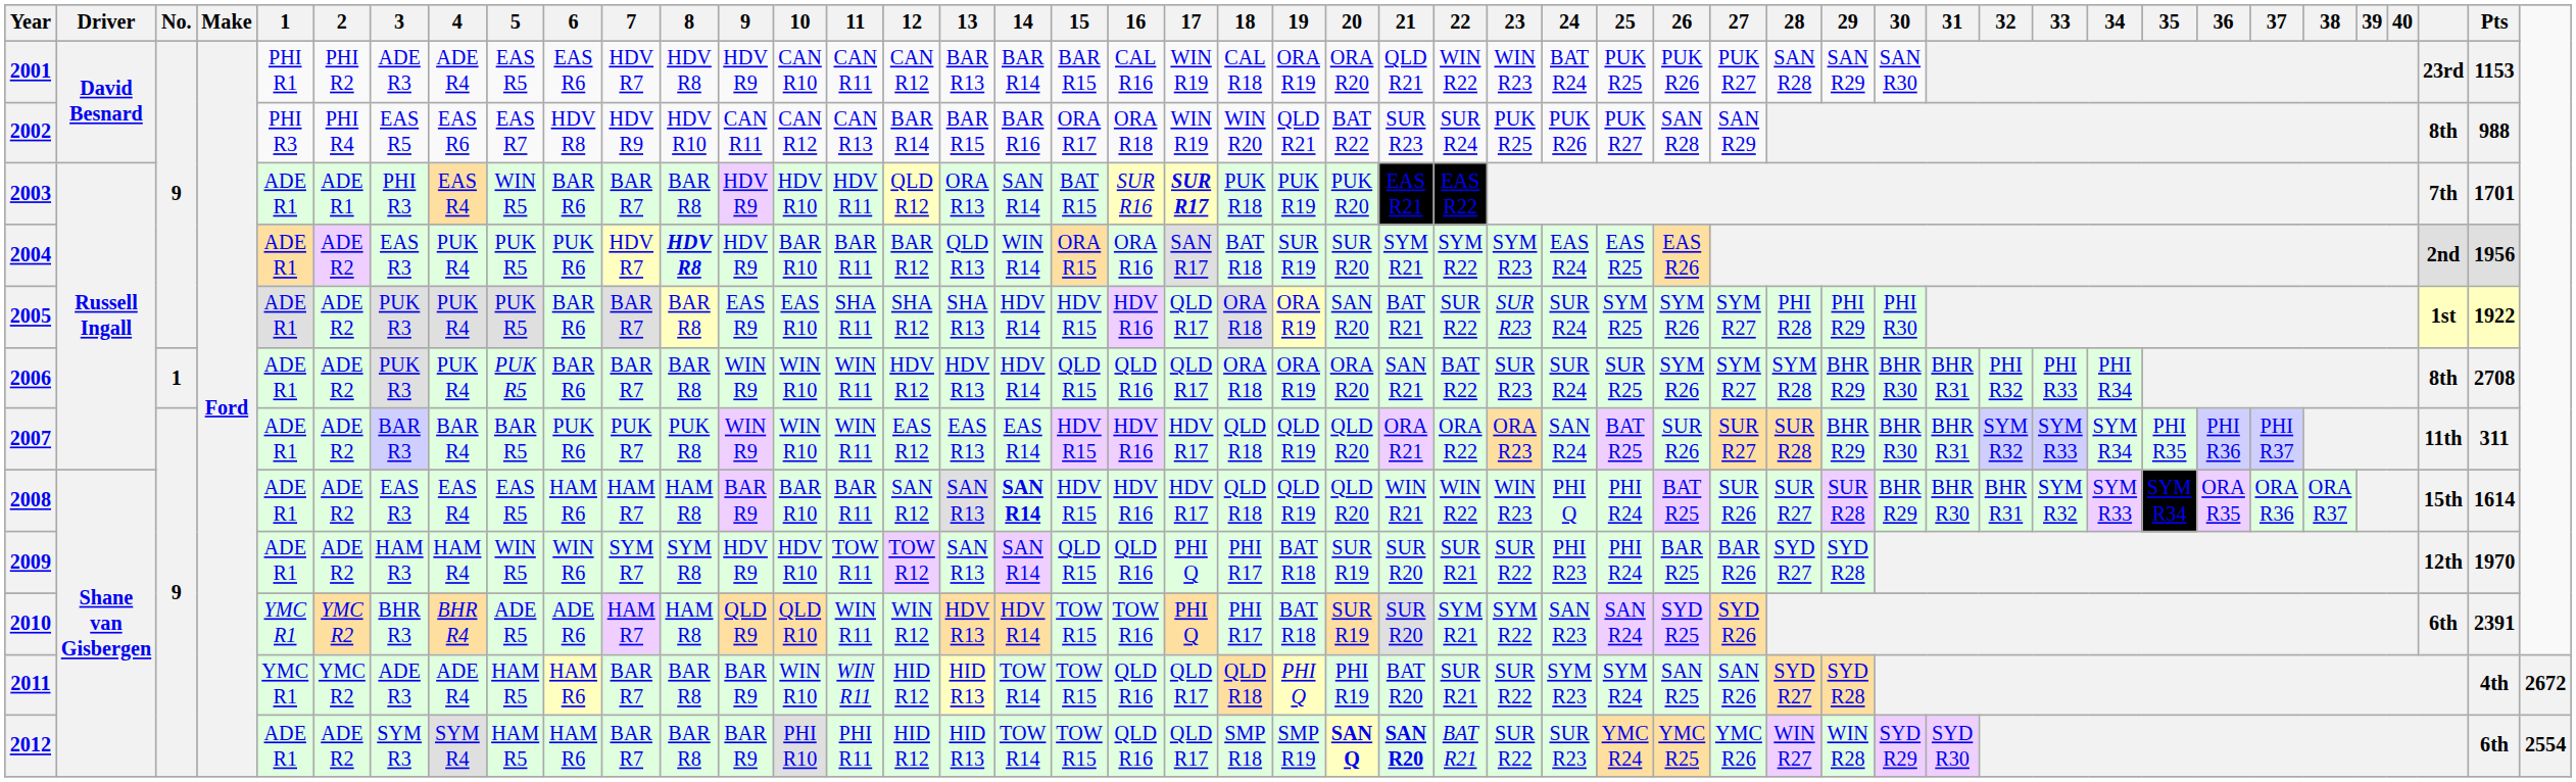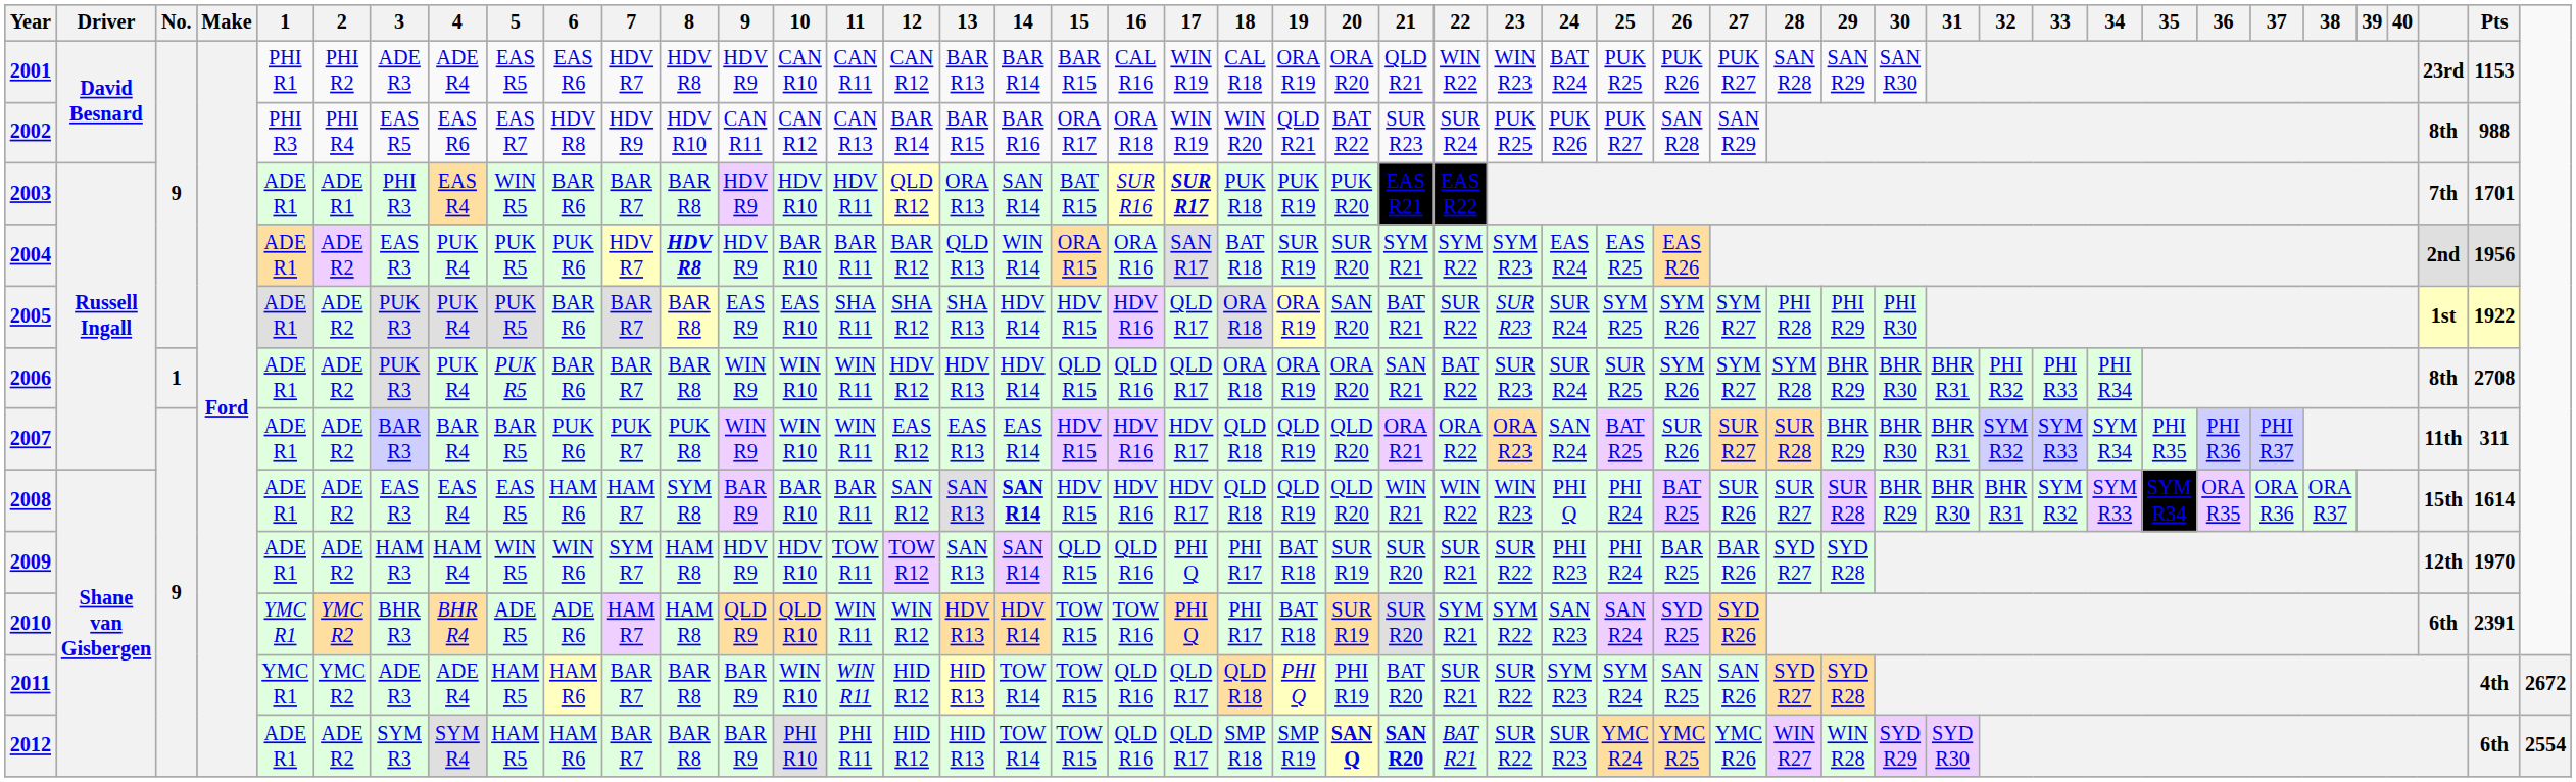2008 | 8: HAM R8 -> SYM R8
2009 | 8: SYM R8 -> HAM R8
